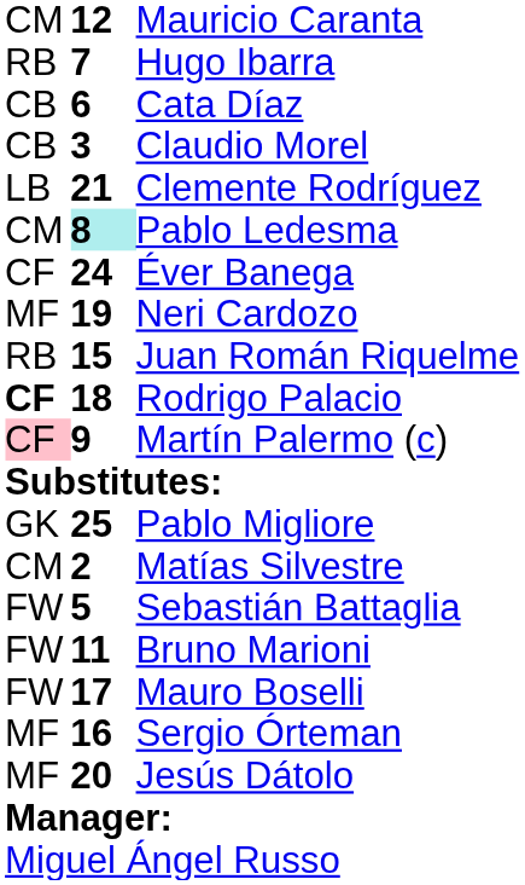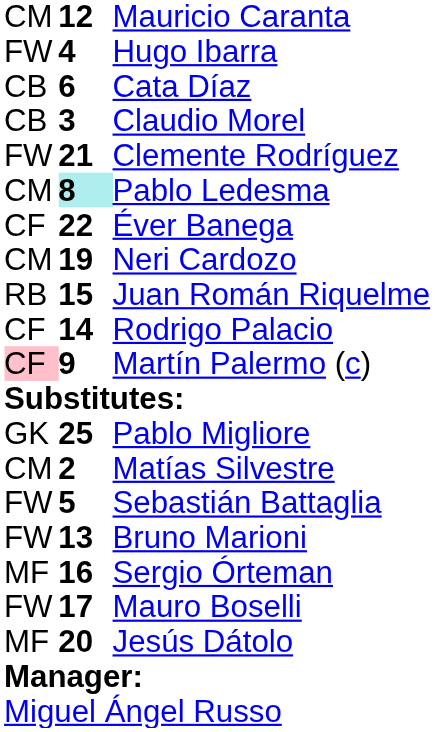Hugo Ibarra | column 1: RB -> FW
Hugo Ibarra | column 2: 7 -> 4
Clemente Rodríguez | column 1: LB -> FW
Éver Banega | column 2: 24 -> 22
Neri Cardozo | column 1: MF -> CM
Rodrigo Palacio | column 1: bold -> normal
Rodrigo Palacio | column 2: 18 -> 14
Bruno Marioni | column 2: 11 -> 13
rows swapped: Sergio Órteman <-> Mauro Boselli
